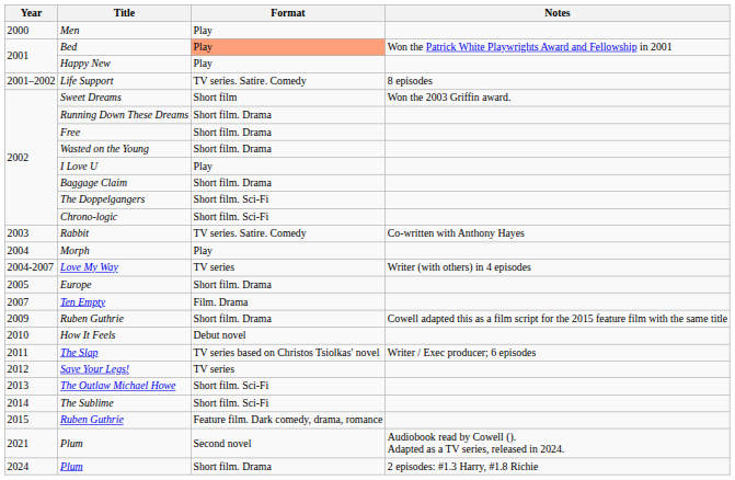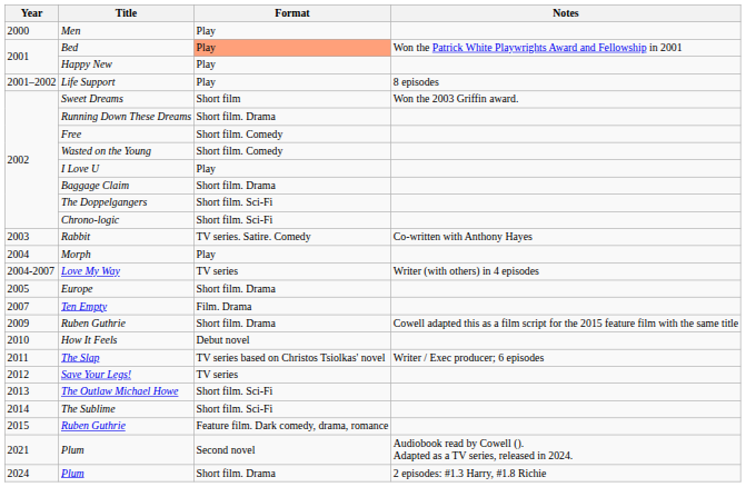Life Support | Format: TV series. Satire. Comedy -> Play
Free | Format: Short film. Drama -> Short film. Comedy
Wasted on the Young | Format: Short film. Drama -> Short film. Comedy
